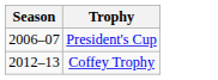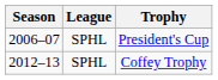+ column: League | SPHL | SPHL
